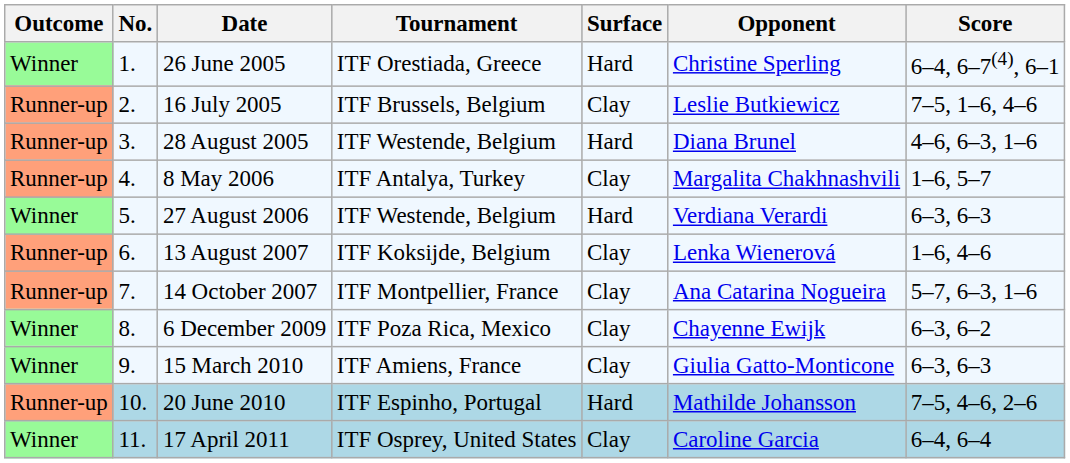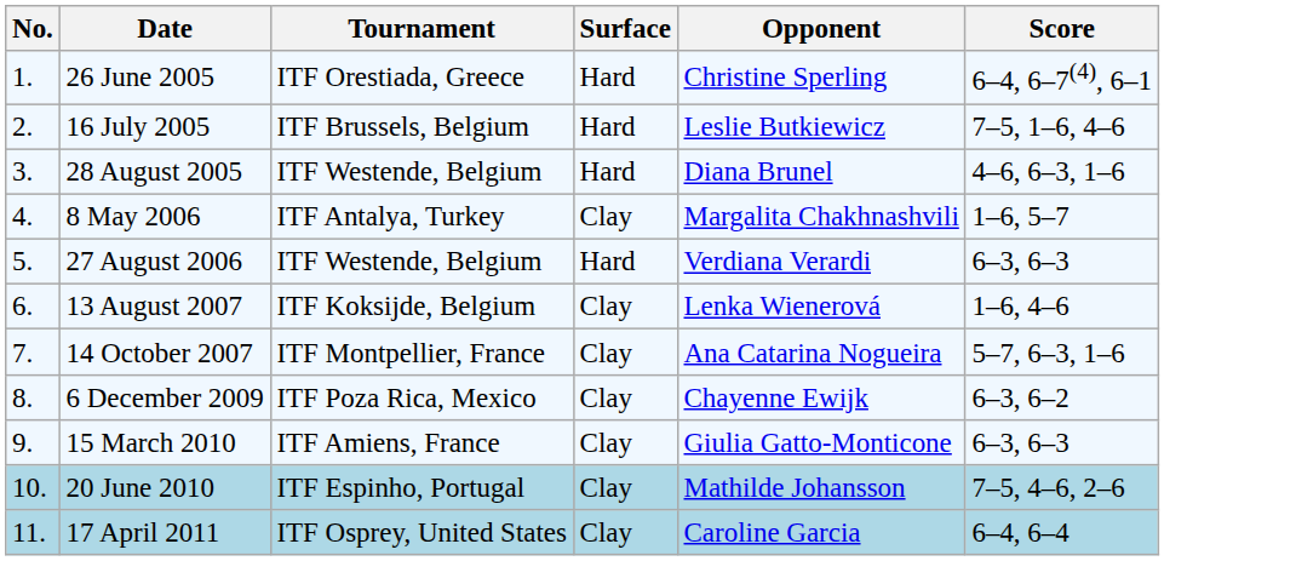- column: Outcome | Winner | Runner-up | Runner-up | Runner-up | Winner | Runner-up | Runner-up | Winner | Winner | Runner-up | Winner
16 July 2005 | Surface: Clay -> Hard
20 June 2010 | Surface: Hard -> Clay
